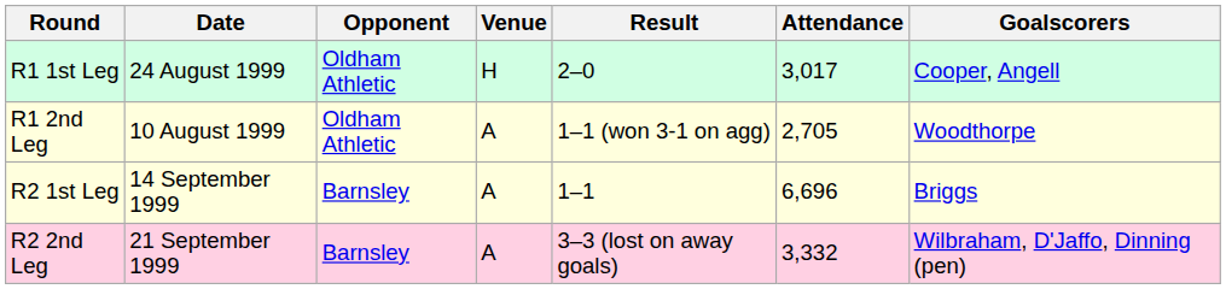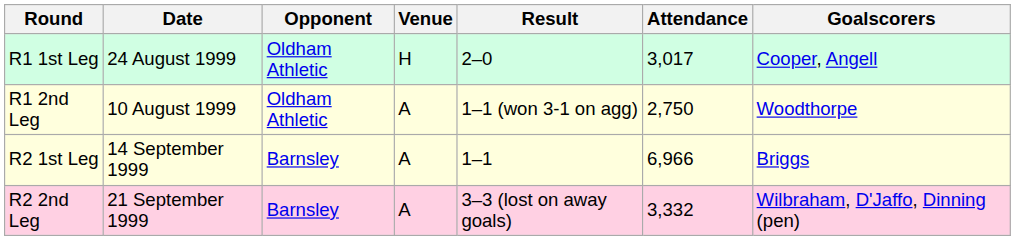R1 2nd Leg | Attendance: 2,705 -> 2,750
R2 1st Leg | Attendance: 6,696 -> 6,966
